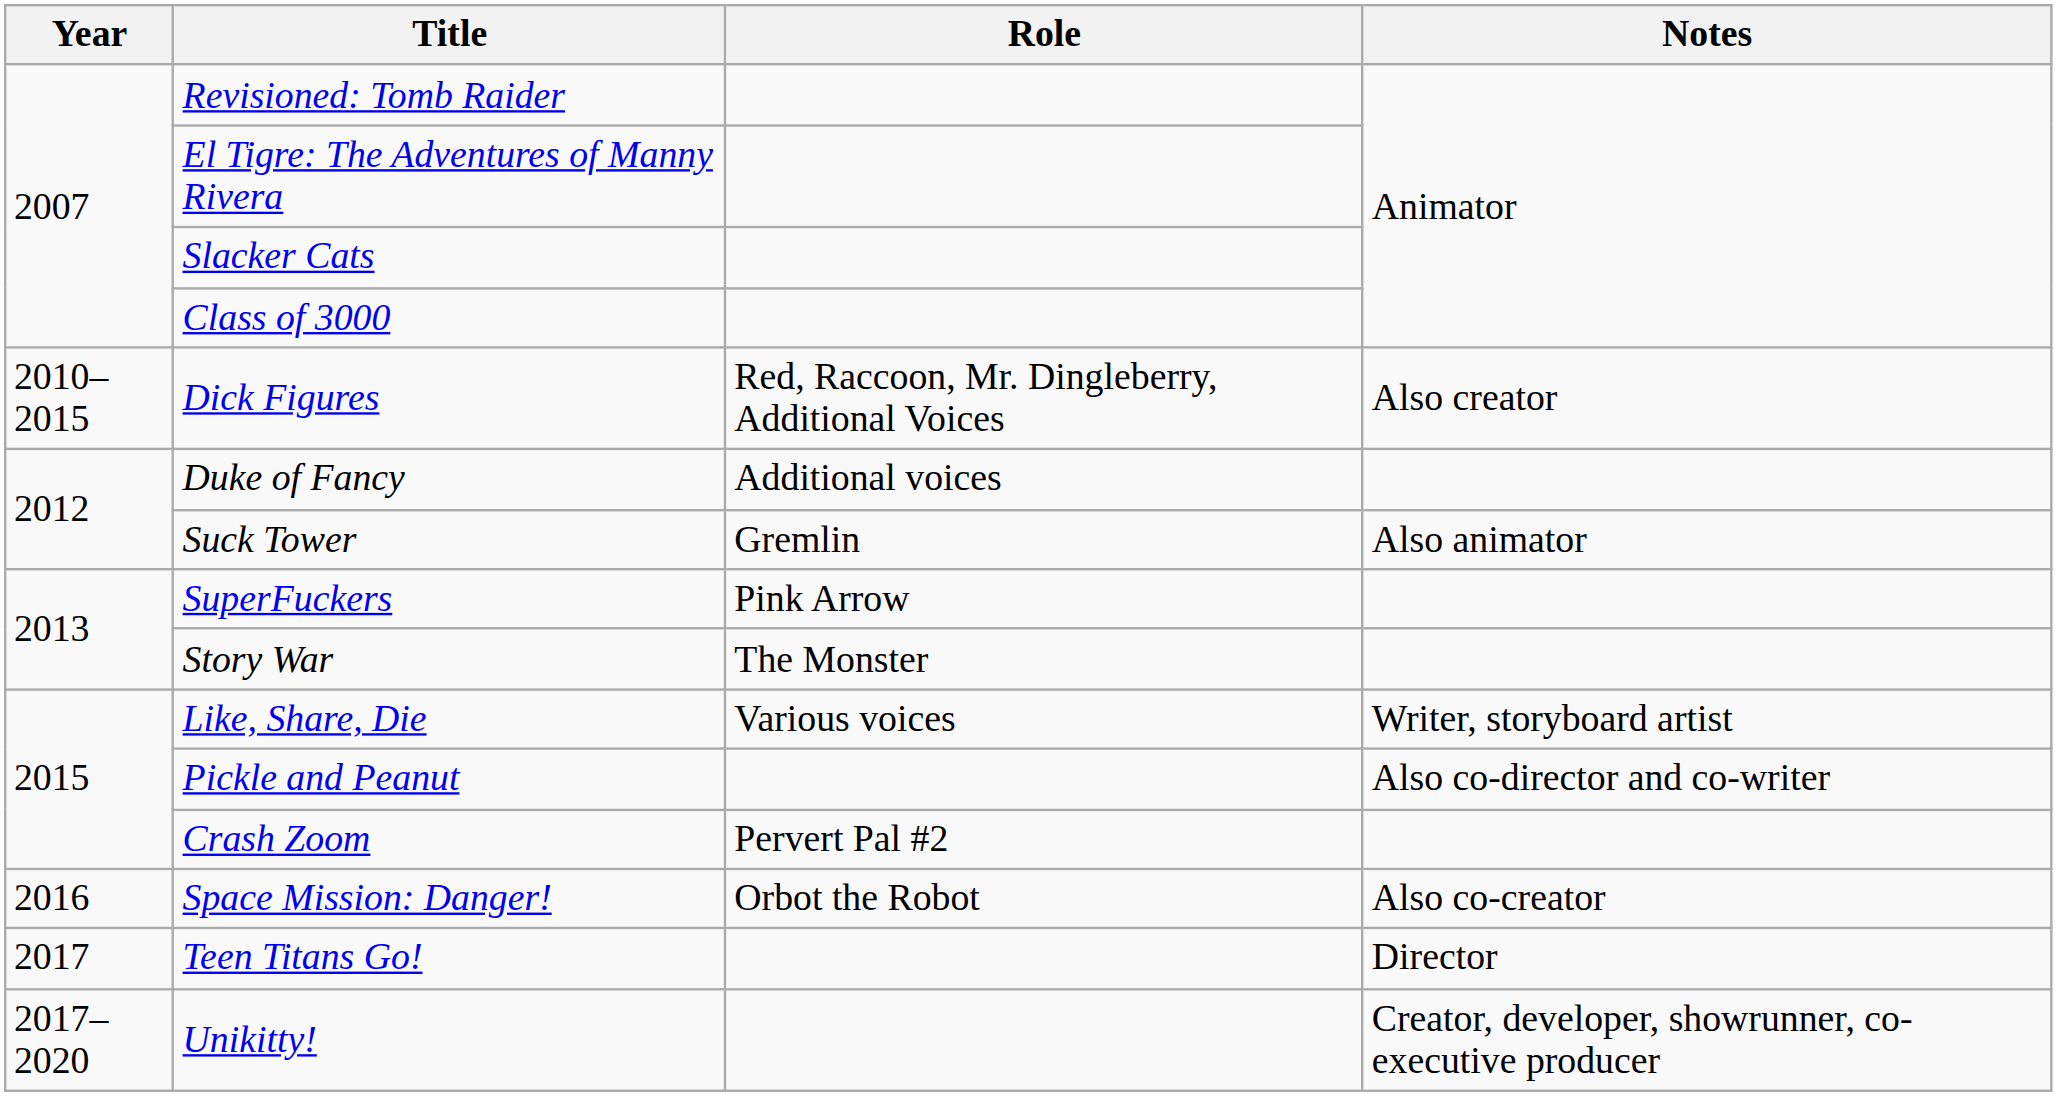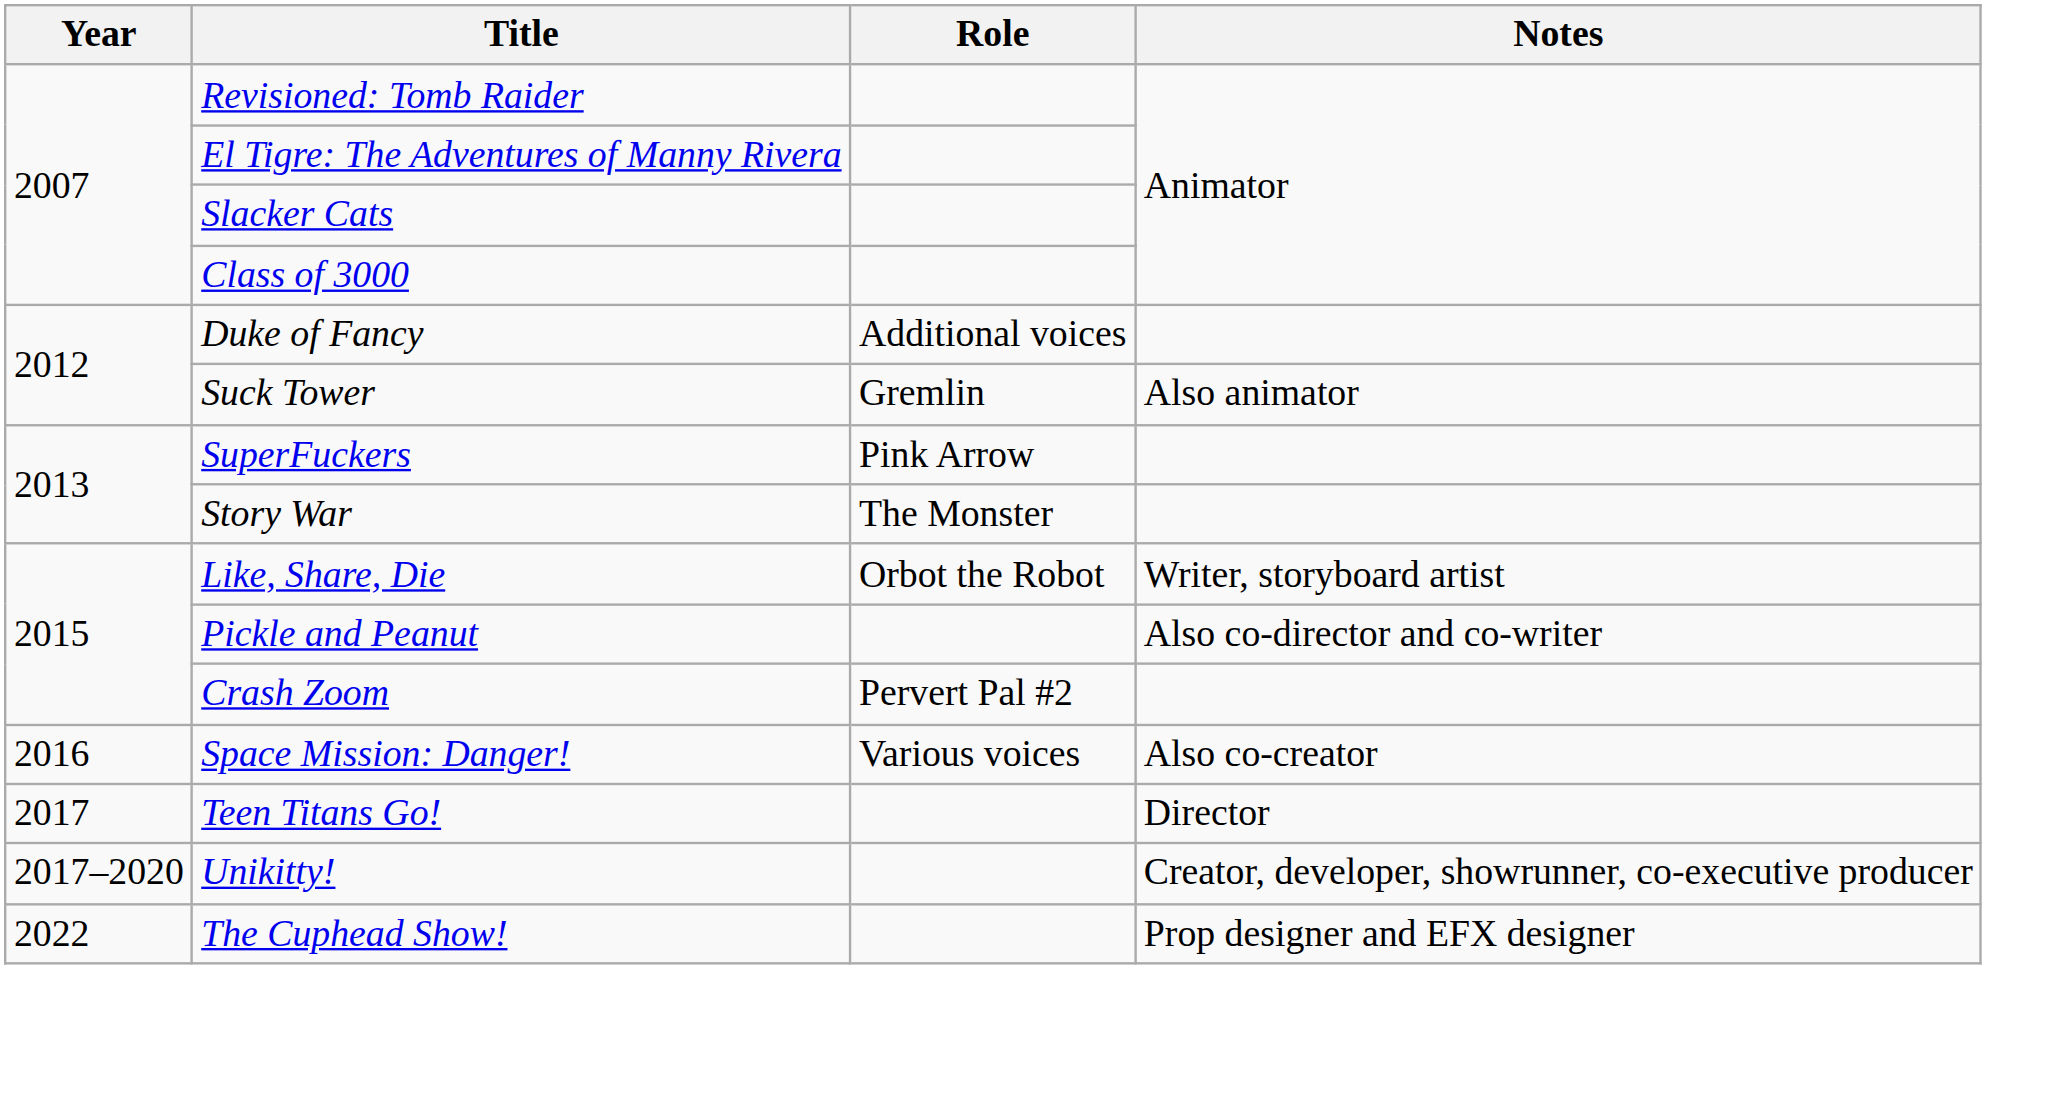- row: 2010–2015 | Dick Figures | Red, Raccoon, Mr. Dingleberry, Additional Voices | Also creator
Like, Share, Die | Role: Various voices -> Orbot the Robot
Space Mission: Danger! | Role: Orbot the Robot -> Various voices
+ row: 2022 | The Cuphead Show! | Prop designer and EFX designer
